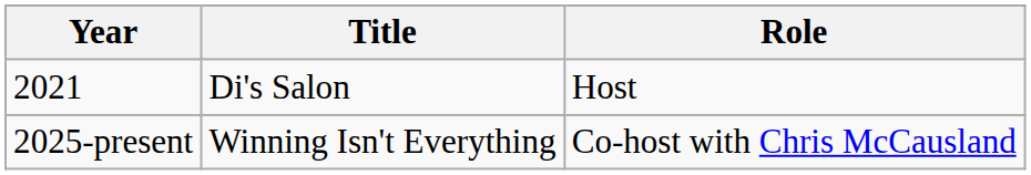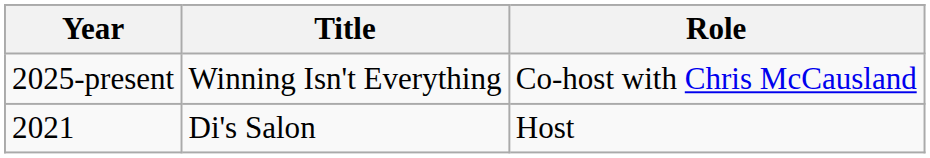rows swapped: 2021 <-> 2025-present
